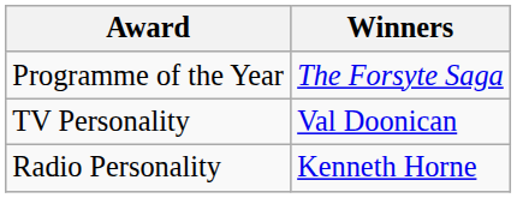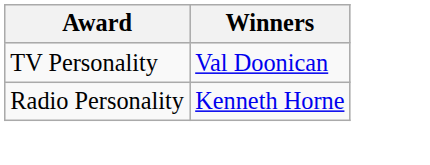- row: Programme of the Year | The Forsyte Saga
